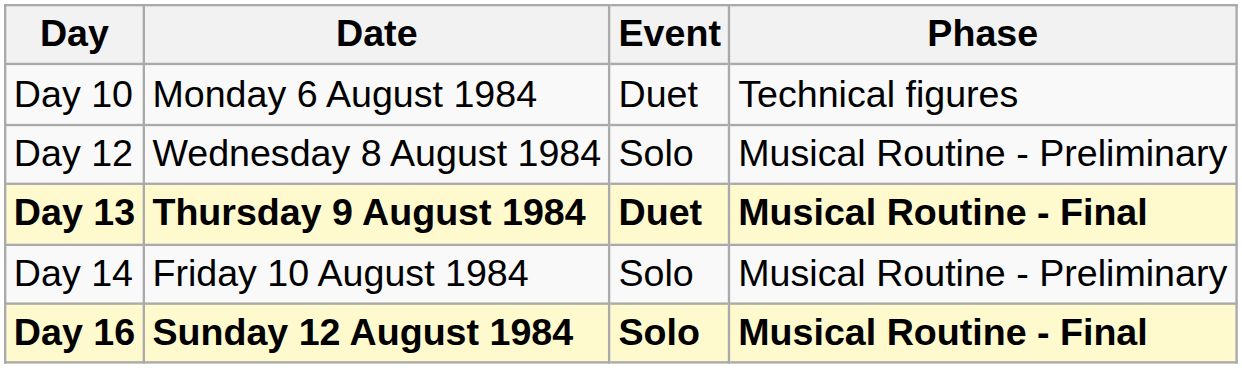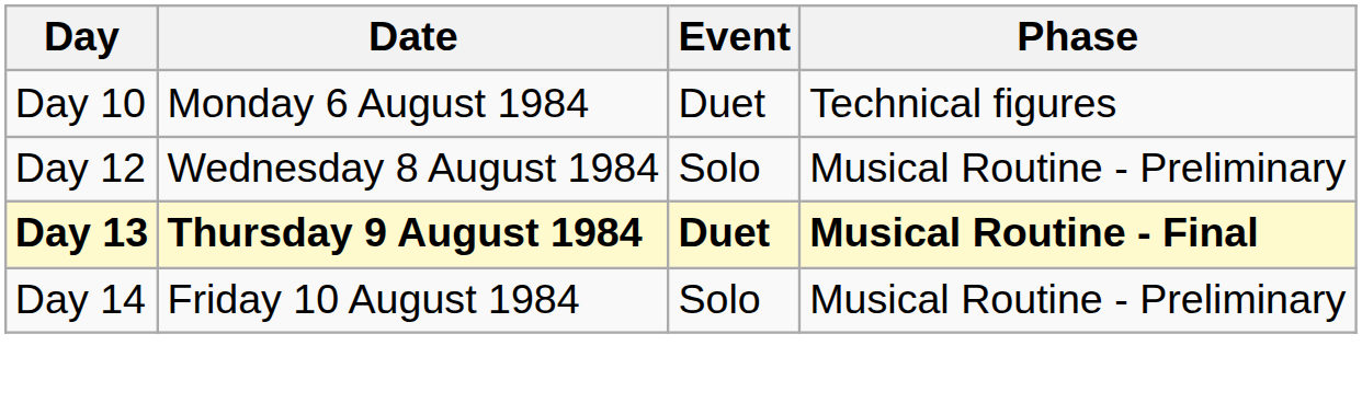- row: Day 16 | Sunday 12 August 1984 | Solo | Musical Routine - Final
